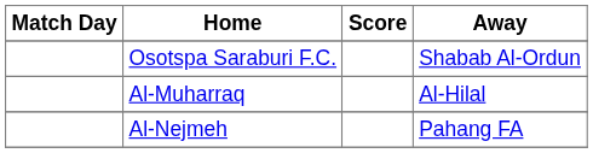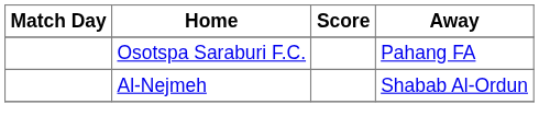Osotspa Saraburi F.C. | Away: Shabab Al-Ordun -> Pahang FA
- row: Al-Muharraq | Al-Hilal
Al-Nejmeh | Away: Pahang FA -> Shabab Al-Ordun
